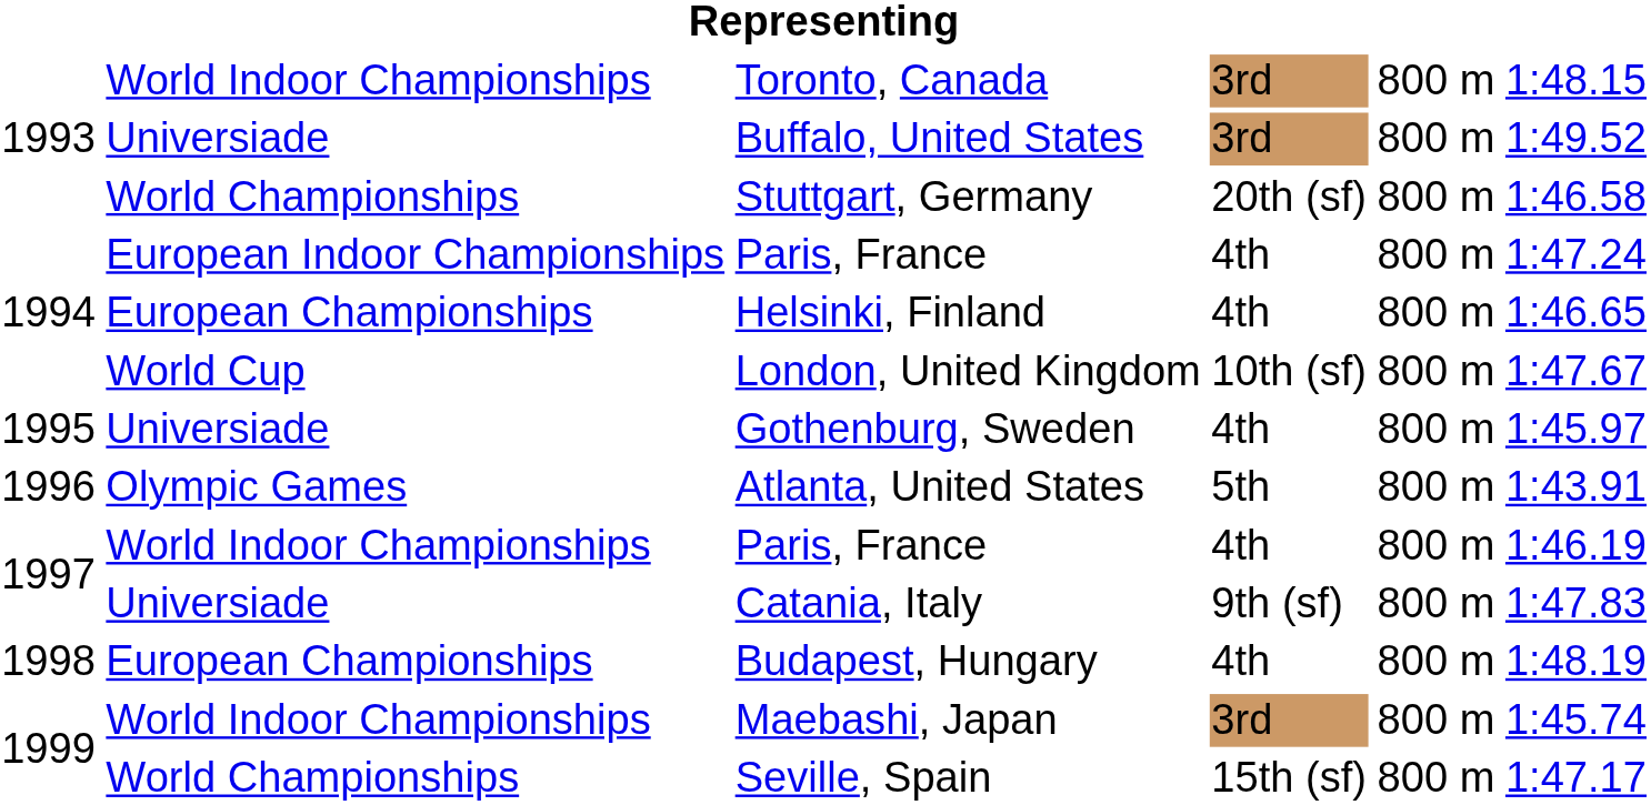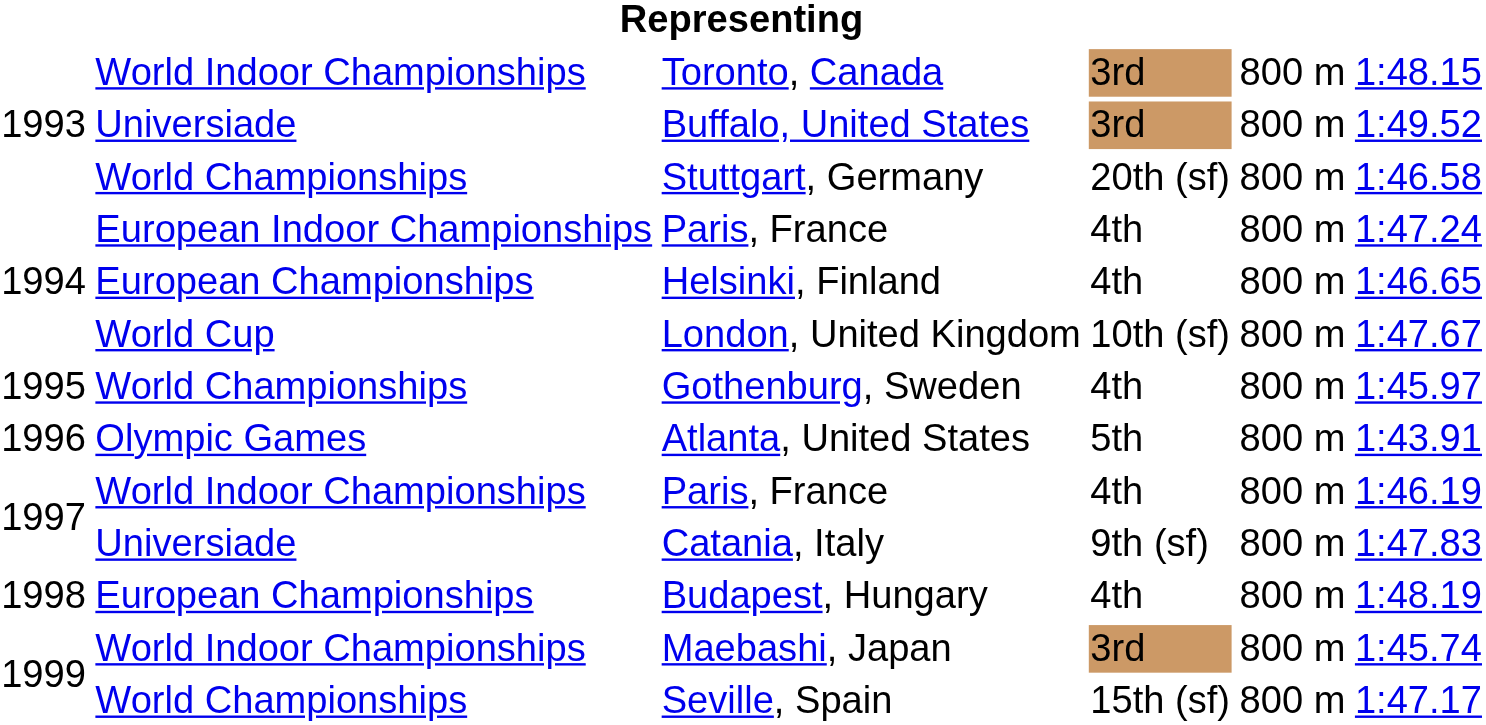Gothenburg, Sweden | column 2: Universiade -> World Championships
